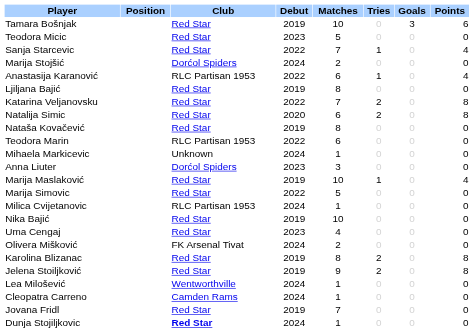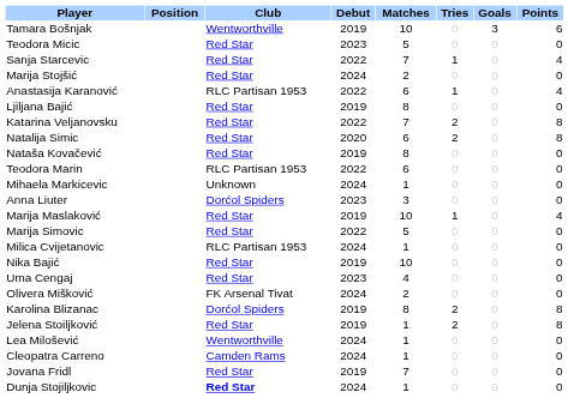Tamara Bošnjak | Club: Red Star -> Wentworthville
Marija Stojšić | Club: Dorćol Spiders -> Red Star
Karolina Blizanac | Club: Red Star -> Dorćol Spiders
Jelena Stoiljković | Matches: 9 -> 1
